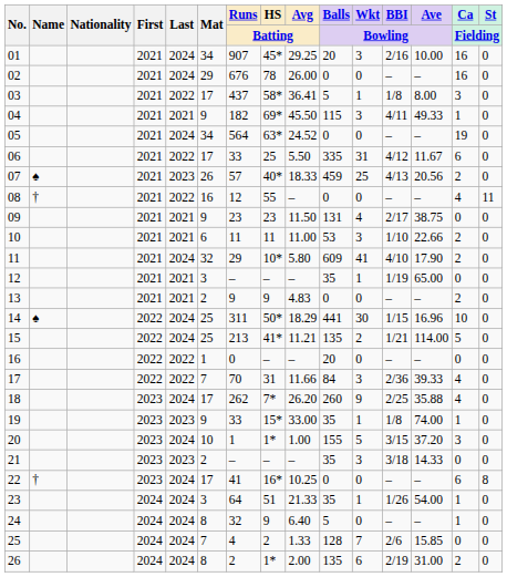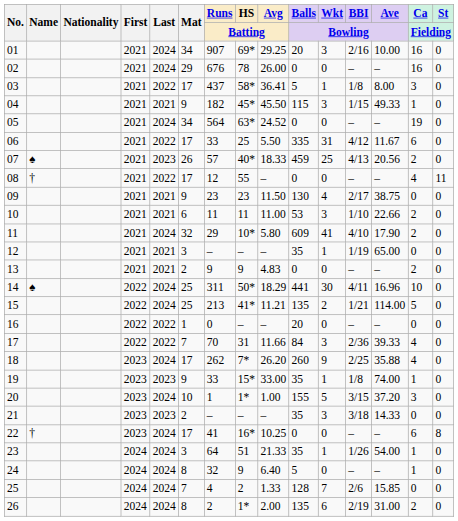01 | HS / Batting: 45* -> 69*
04 | HS / Batting: 69* -> 45*
04 | BBI / Bowling: 4/11 -> 1/15
08 | Mat: 16 -> 17
09 | Balls / Bowling: 131 -> 130
14 | BBI / Bowling: 1/15 -> 4/11
